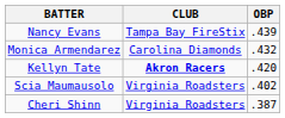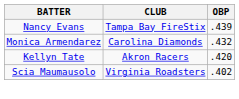Kellyn Tate | CLUB: bold -> normal
- row: Cheri Shinn | Virginia Roadsters | .387
